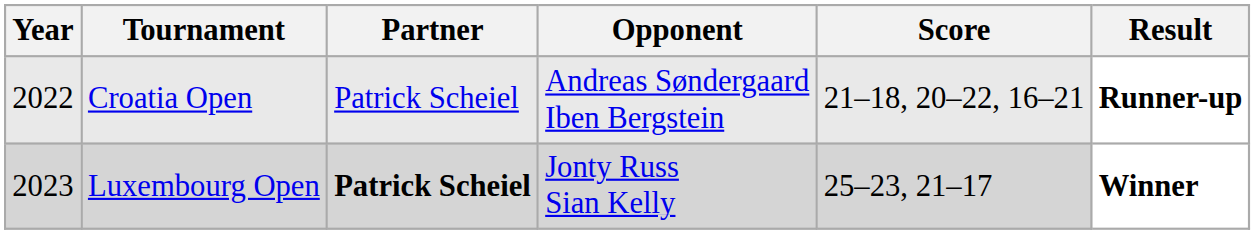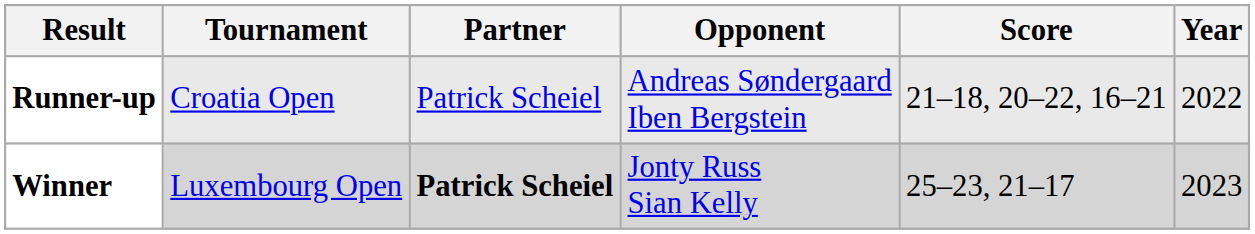columns swapped: Year <-> Result
